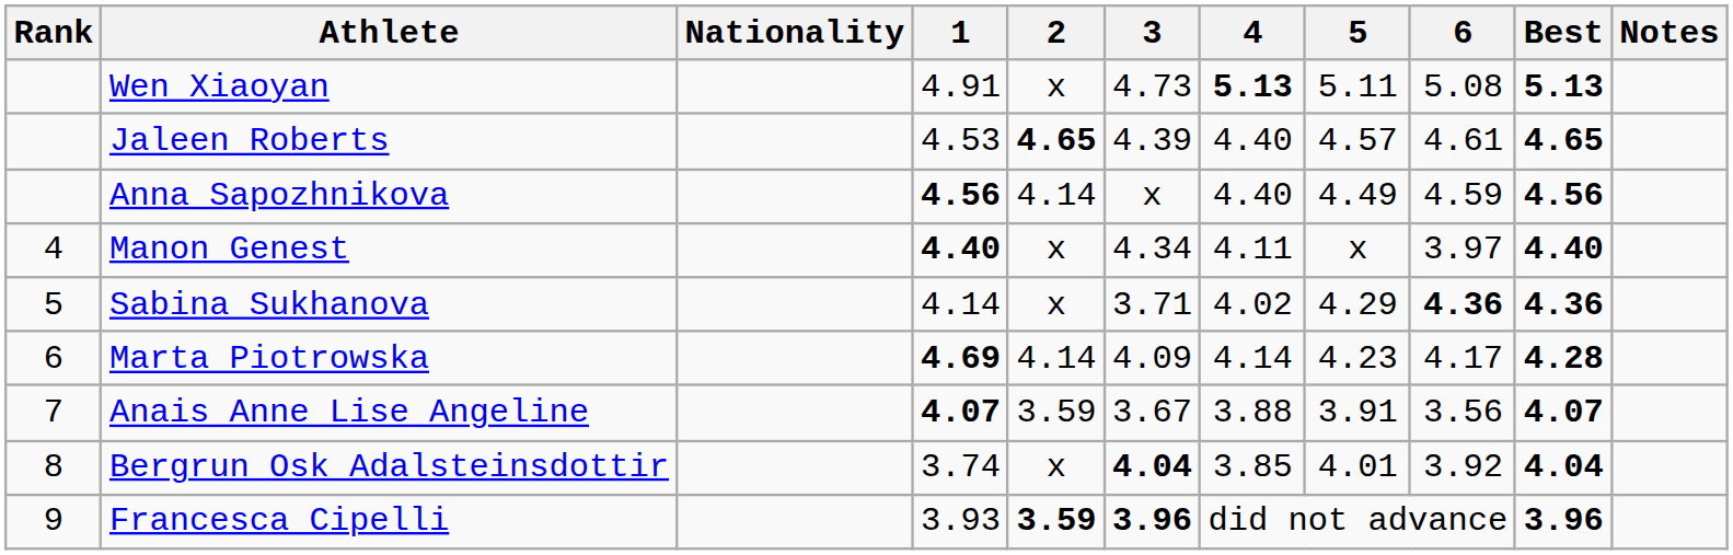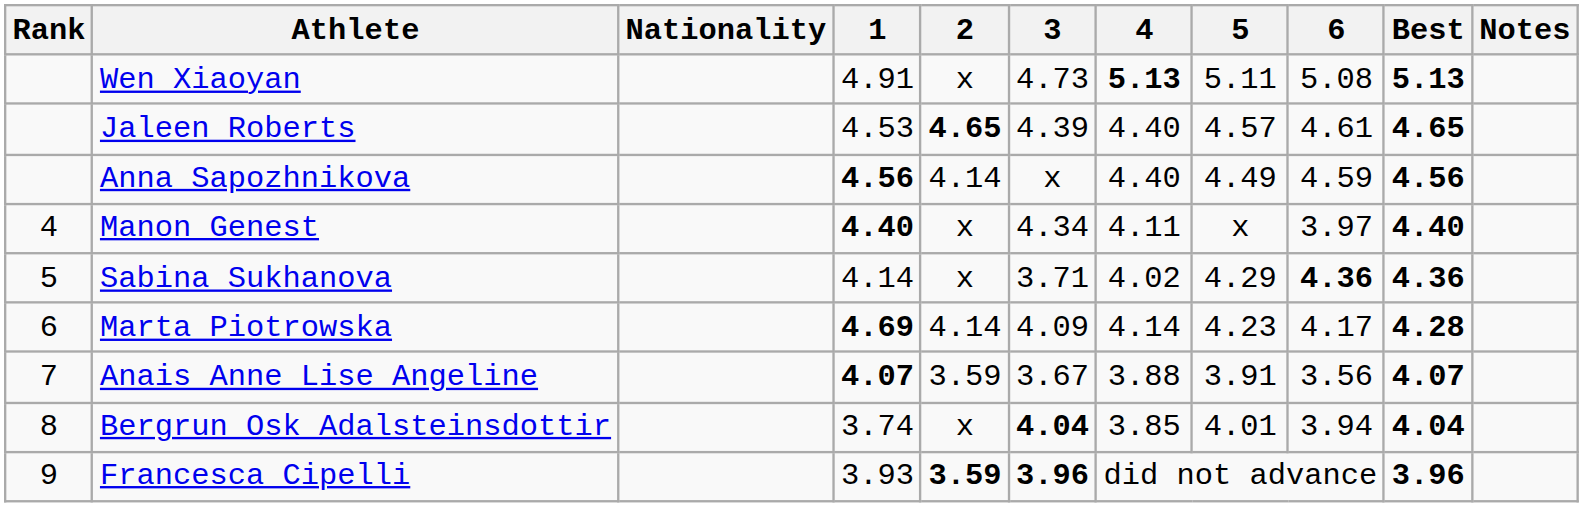Bergrun Osk Adalsteinsdottir | 6: 3.92 -> 3.94
